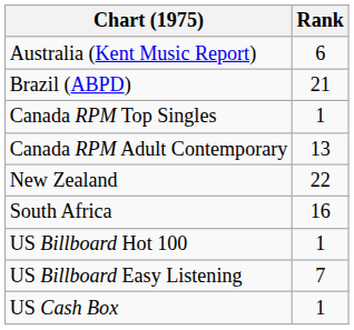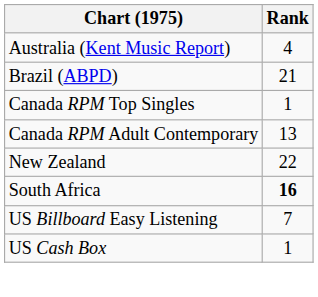Australia (Kent Music Report) | Rank: 6 -> 4
South Africa | Rank: normal -> bold
- row: US Billboard Hot 100 | 1
